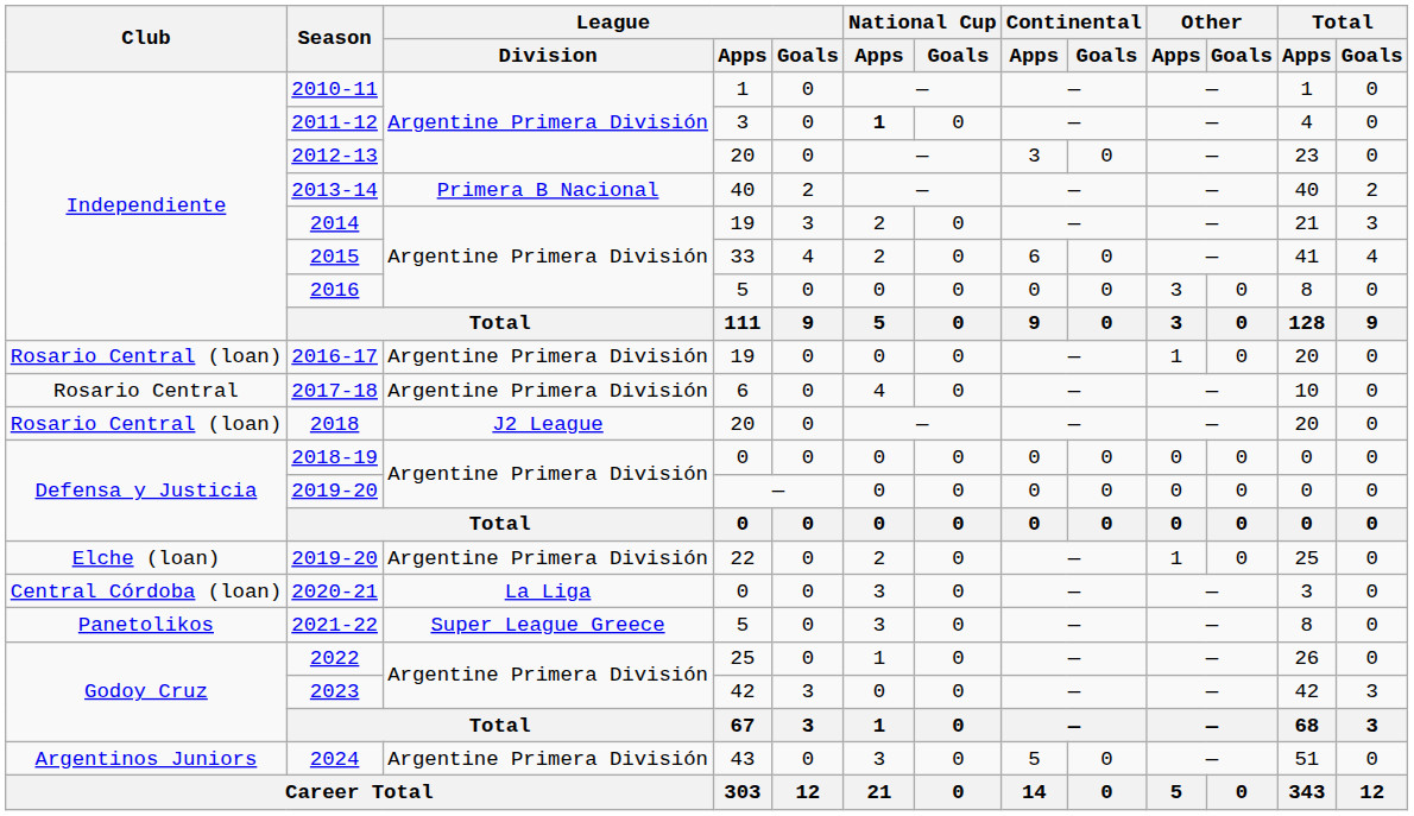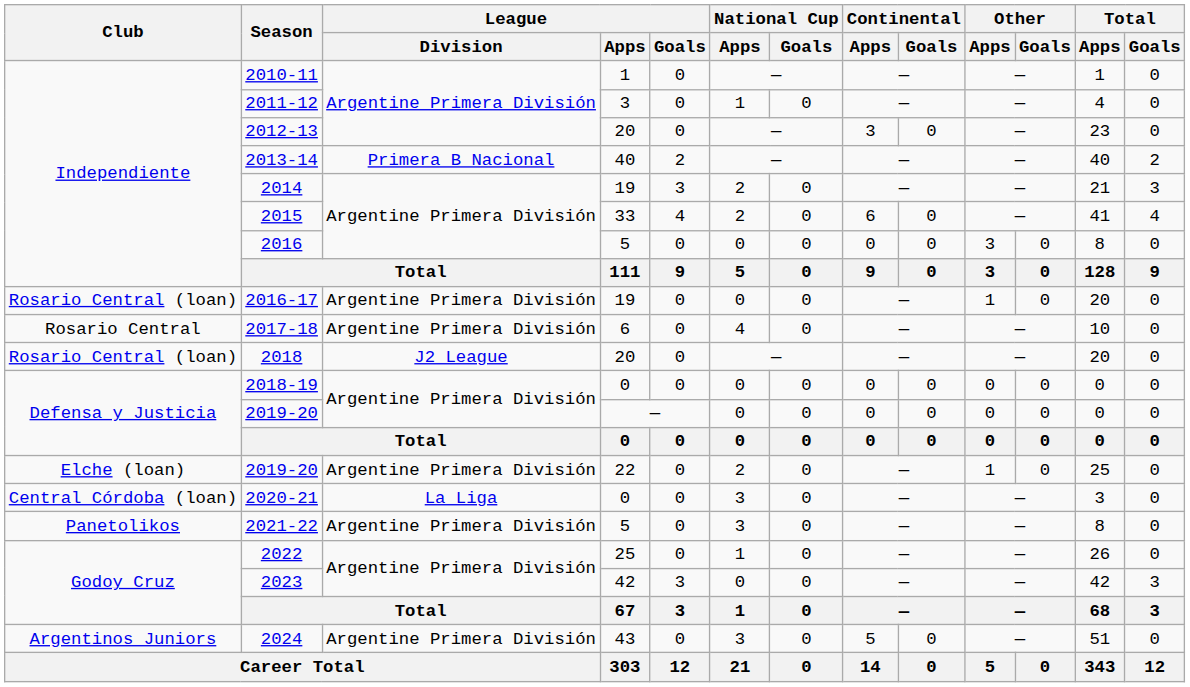2011-12 | National Cup / Apps: bold -> normal
2021-22 | League / Division: Super League Greece -> Argentine Primera División
